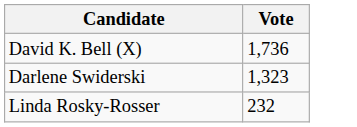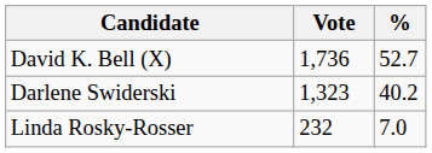+ column: % | 52.7 | 40.2 | 7.0
